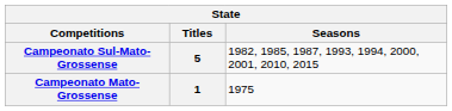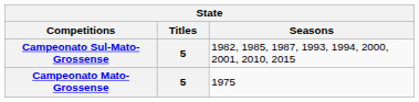Campeonato Mato-Grossense | Titles: 1 -> 5
